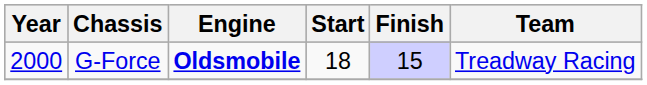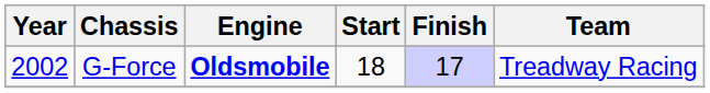G-Force | Year: 2000 -> 2002
G-Force | Finish: 15 -> 17
